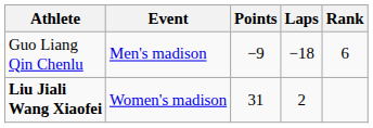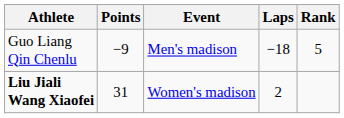columns swapped: Event <-> Points
Guo Liang Qin Chenlu | Rank: 6 -> 5
